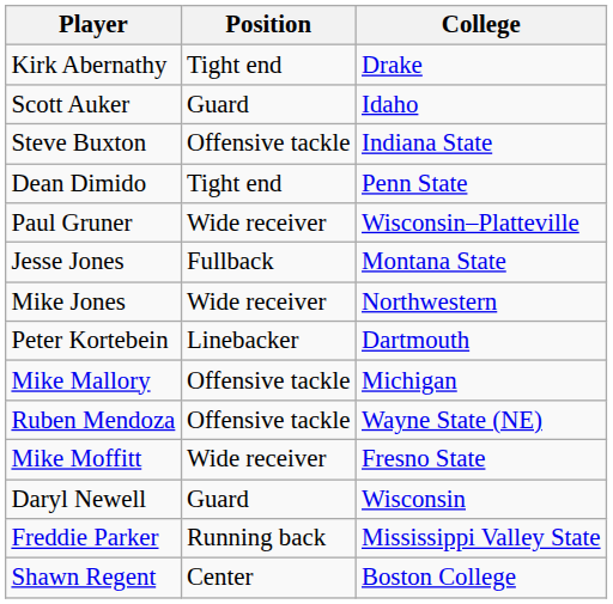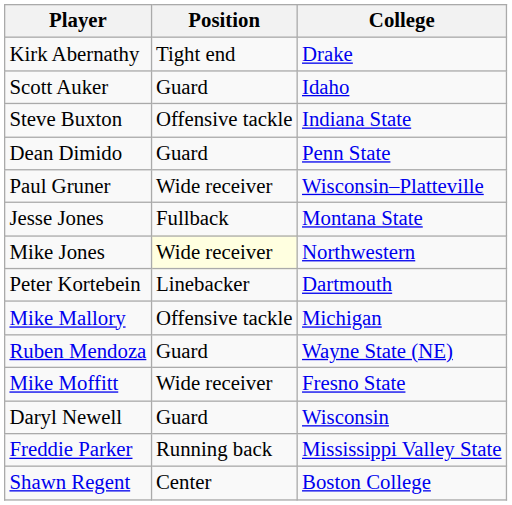Dean Dimido | Position: Tight end -> Guard
Mike Jones | Position: no background -> lightyellow background
Ruben Mendoza | Position: Offensive tackle -> Guard
